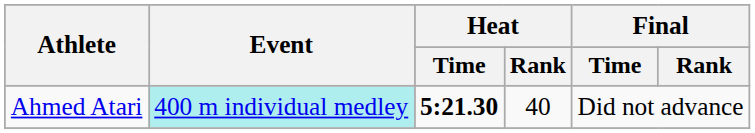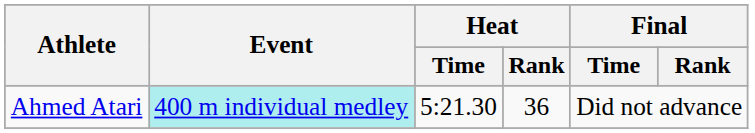Ahmed Atari | Heat / Time: bold -> normal
Ahmed Atari | Heat / Rank: 40 -> 36
